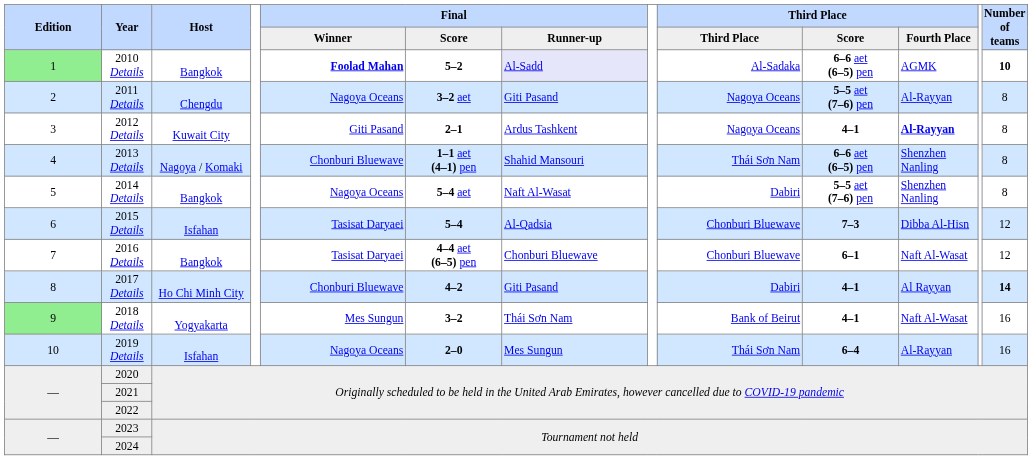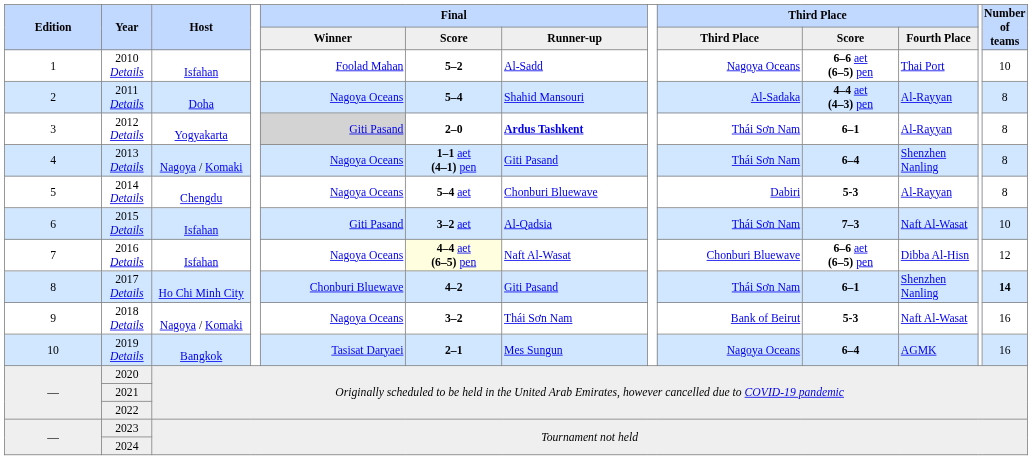2010 Details | Edition: lightgreen background -> no background
2010 Details | Host: Bangkok -> Isfahan
2010 Details | Final / Winner: bold -> normal
2010 Details | Final / Runner-up: lavender background -> no background
2010 Details | Third Place: Al-Sadaka -> Nagoya Oceans
2010 Details | Third Place / Fourth Place: AGMK -> Thai Port
2010 Details | Number of teams: bold -> normal
2011 Details | Host: Chengdu -> Doha
2011 Details | Final / Score: 3–2 aet -> 5–4
2011 Details | Final / Runner-up: Giti Pasand -> Shahid Mansouri
2011 Details | Third Place: Nagoya Oceans -> Al-Sadaka
2011 Details | Third Place / Score: 5–5 aet (7–6) pen -> 4–4 aet (4–3) pen
2012 Details | Host: Kuwait City -> Yogyakarta
2012 Details | Final / Winner: no background -> lightgrey background
2012 Details | Final / Score: 2–1 -> 2–0
2012 Details | Final / Runner-up: normal -> bold
2012 Details | Third Place: Nagoya Oceans -> Thái Sơn Nam
2012 Details | Third Place / Score: 4–1 -> 6–1
2012 Details | Third Place / Fourth Place: bold -> normal
2013 Details | Final / Winner: Chonburi Bluewave -> Nagoya Oceans
2013 Details | Final / Runner-up: Shahid Mansouri -> Giti Pasand
2013 Details | Third Place / Score: 6–6 aet (6–5) pen -> 6–4
2014 Details | Host: Bangkok -> Chengdu
2014 Details | Final / Runner-up: Naft Al-Wasat -> Chonburi Bluewave
2014 Details | Third Place / Score: 5–5 aet (7–6) pen -> 5-3
2014 Details | Third Place / Fourth Place: Shenzhen Nanling -> Al-Rayyan
2015 Details | Final / Winner: Tasisat Daryaei -> Giti Pasand
2015 Details | Final / Score: 5–4 -> 3–2 aet
2015 Details | Third Place: Chonburi Bluewave -> Thái Sơn Nam
2015 Details | Third Place / Fourth Place: Dibba Al-Hisn -> Naft Al-Wasat
2015 Details | Number of teams: 12 -> 10
2016 Details | Host: Bangkok -> Isfahan
2016 Details | Final / Winner: Tasisat Daryaei -> Nagoya Oceans
2016 Details | Final / Score: no background -> lightyellow background
2016 Details | Final / Runner-up: Chonburi Bluewave -> Naft Al-Wasat
2016 Details | Third Place / Score: 6–1 -> 6–6 aet (6–5) pen
2016 Details | Third Place / Fourth Place: Naft Al-Wasat -> Dibba Al-Hisn
2017 Details | Third Place: Dabiri -> Thái Sơn Nam
2017 Details | Third Place / Score: 4–1 -> 6–1
2017 Details | Third Place / Fourth Place: Al Rayyan -> Shenzhen Nanling
2018 Details | Edition: lightgreen background -> no background
2018 Details | Host: Yogyakarta -> Nagoya / Komaki
2018 Details | Final / Winner: Mes Sungun -> Nagoya Oceans
2018 Details | Third Place / Score: 4–1 -> 5-3
2019 Details | Host: Isfahan -> Bangkok
2019 Details | Final / Winner: Nagoya Oceans -> Tasisat Daryaei
2019 Details | Final / Score: 2–0 -> 2–1
2019 Details | Third Place: Thái Sơn Nam -> Nagoya Oceans
2019 Details | Third Place / Fourth Place: Al-Rayyan -> AGMK
